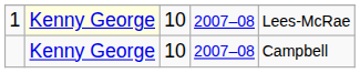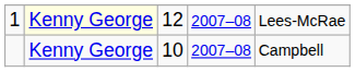1 | column 3: 10 -> 12
